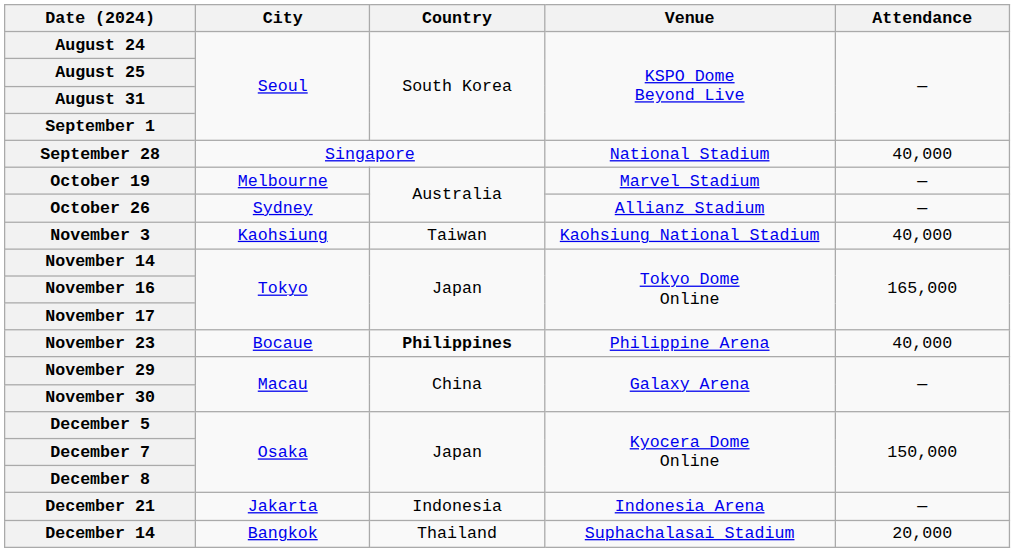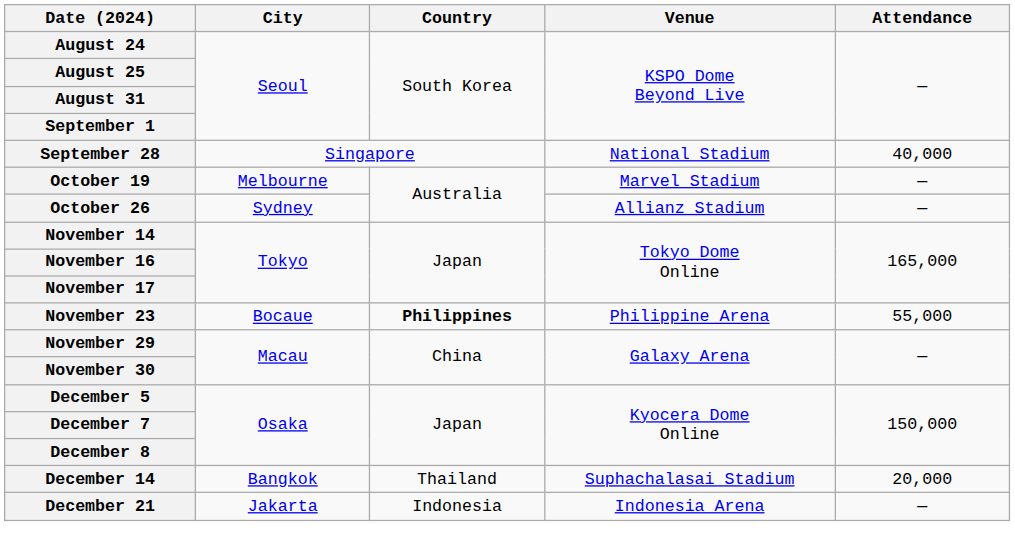- row: November 3 | Kaohsiung | Taiwan | Kaohsiung National Stadium | 40,000
November 23 | Attendance: 40,000 -> 55,000
rows swapped: December 14 <-> December 21
